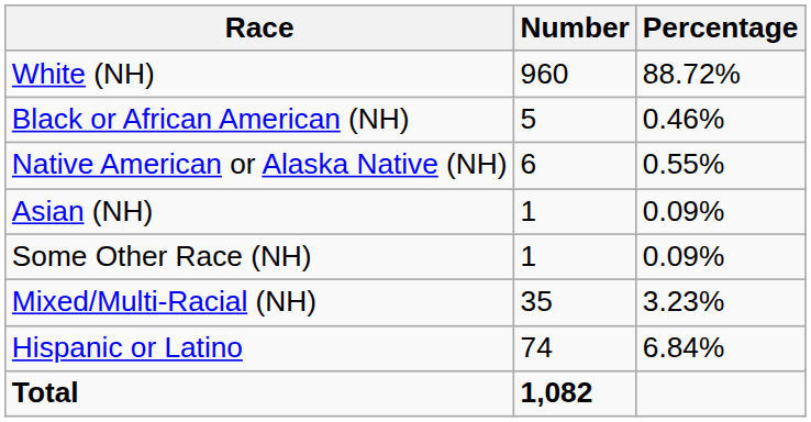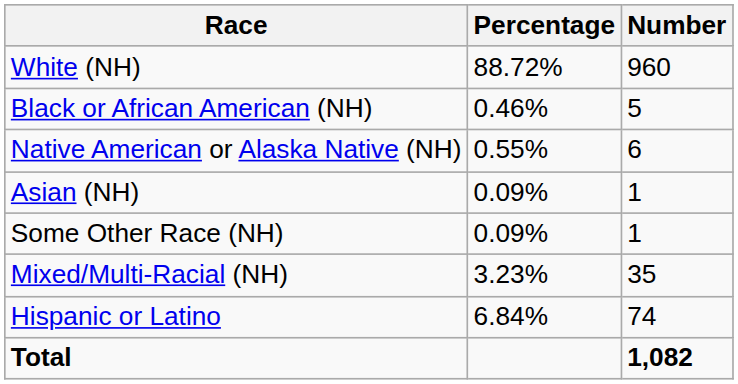columns swapped: Number <-> Percentage
